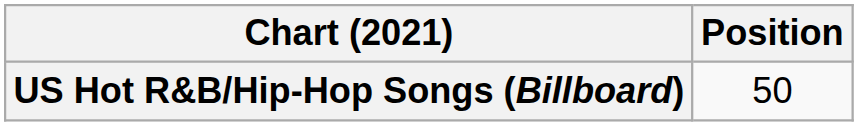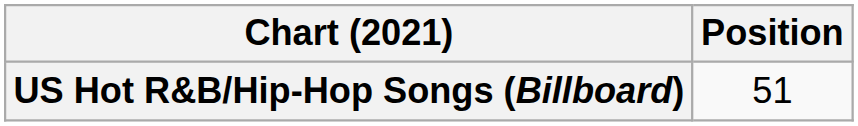US Hot R&B/Hip-Hop Songs (Billboard) | Position: 50 -> 51
